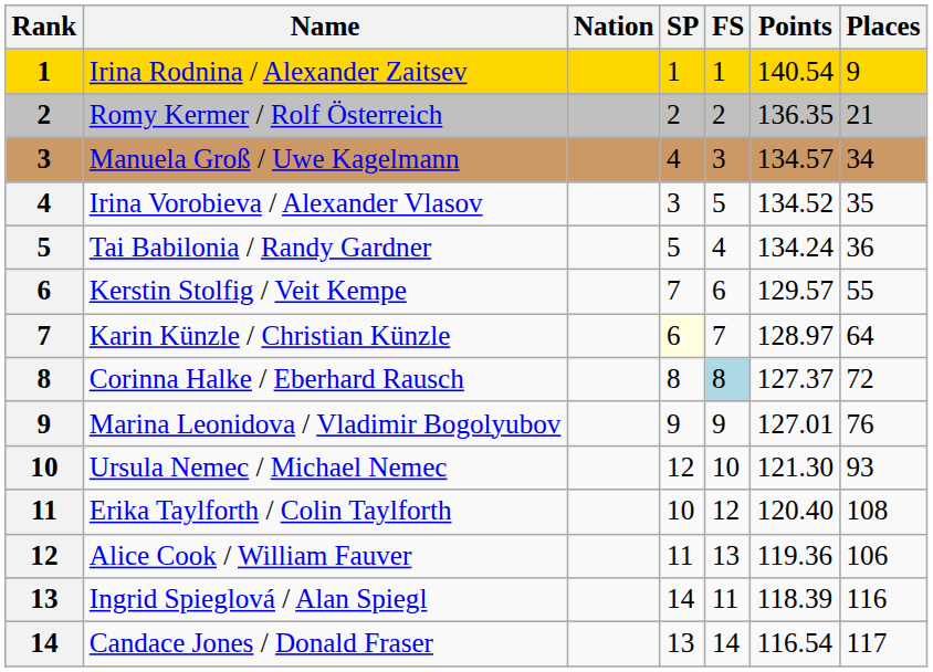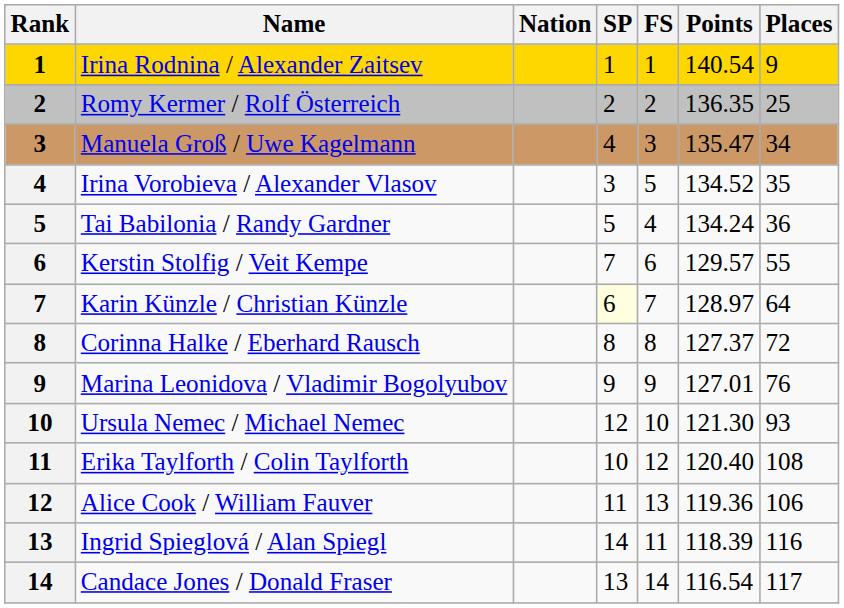Romy Kermer / Rolf Österreich | Places: 21 -> 25
Manuela Groß / Uwe Kagelmann | Points: 134.57 -> 135.47
Corinna Halke / Eberhard Rausch | FS: lightblue background -> no background
